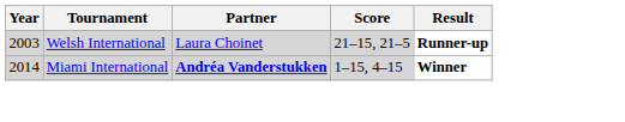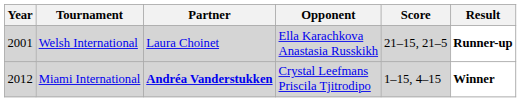+ column: Opponent | Ella Karachkova Anastasia Russkikh | Crystal Leefmans Priscila Tjitrodipo
Welsh International | Year: 2003 -> 2001
Miami International | Year: 2014 -> 2012
